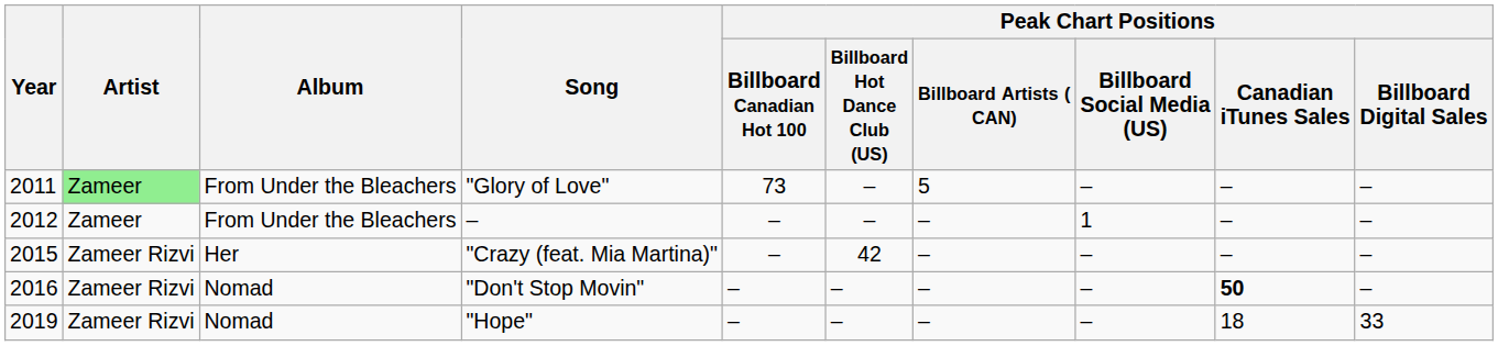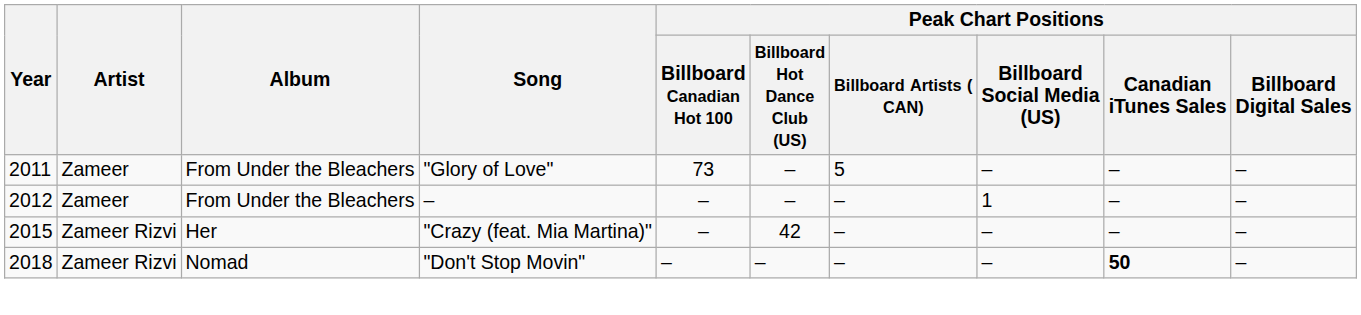"Glory of Love" | Artist: lightgreen background -> no background
"Don't Stop Movin" | Year: 2016 -> 2018
- row: 2019 | Zameer Rizvi | Nomad | "Hope" | – | – | – | – | 18 | 33
